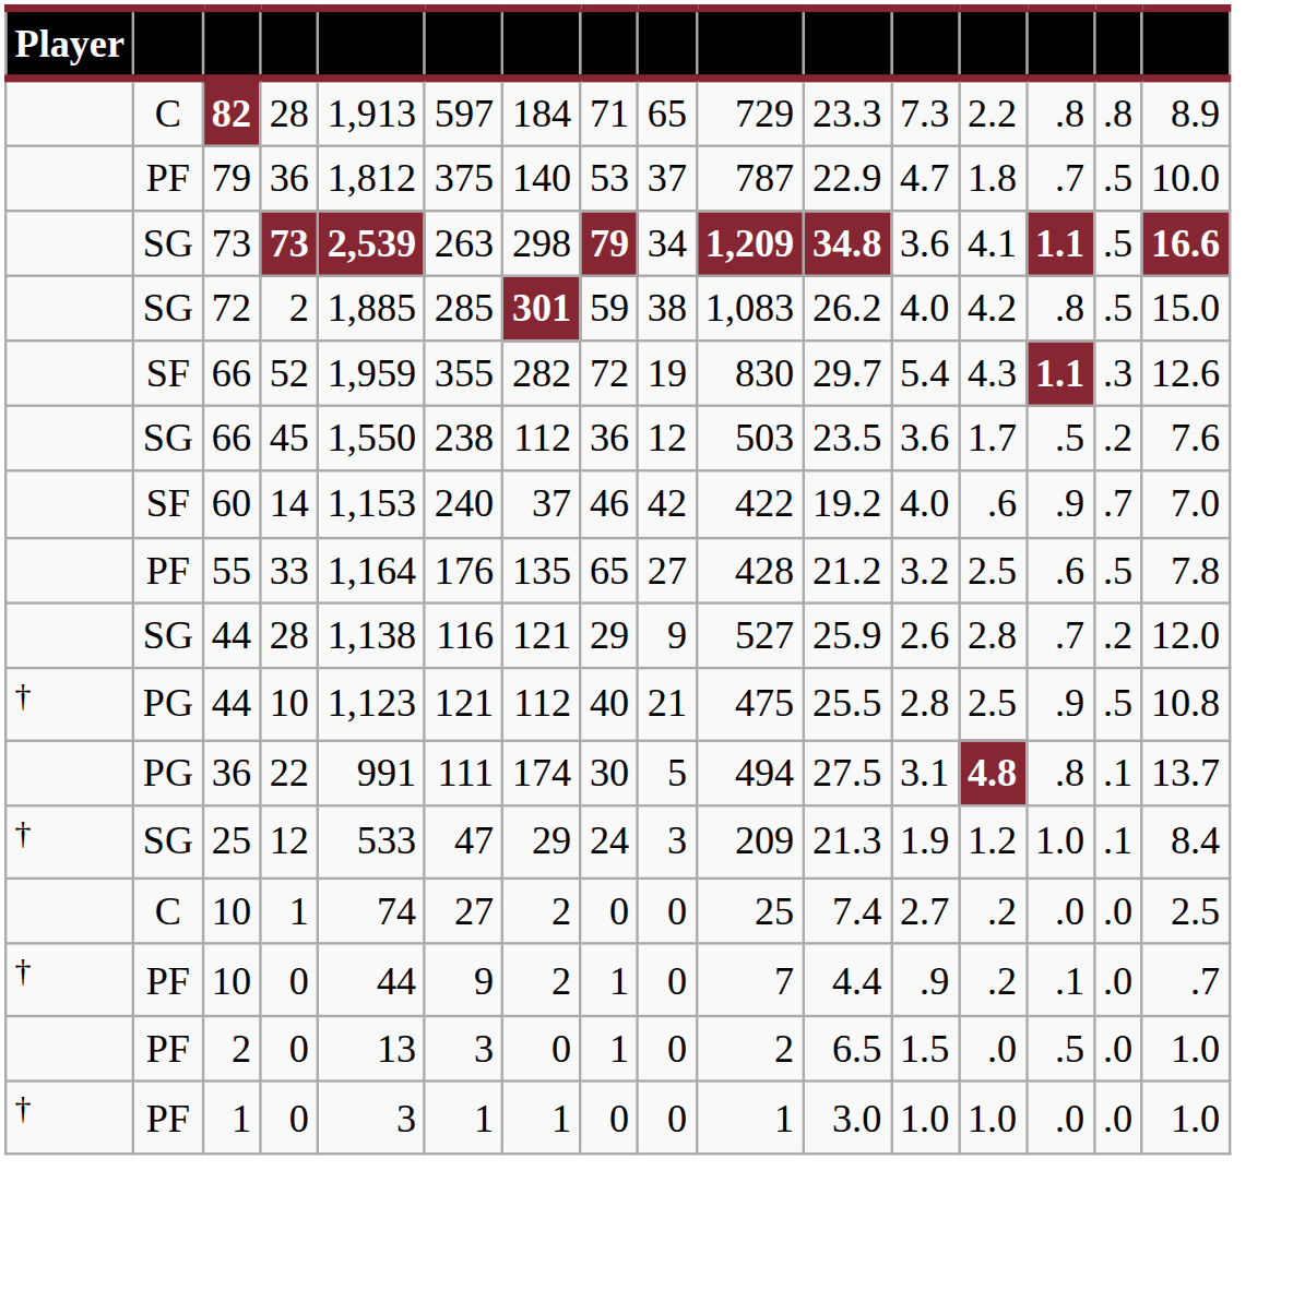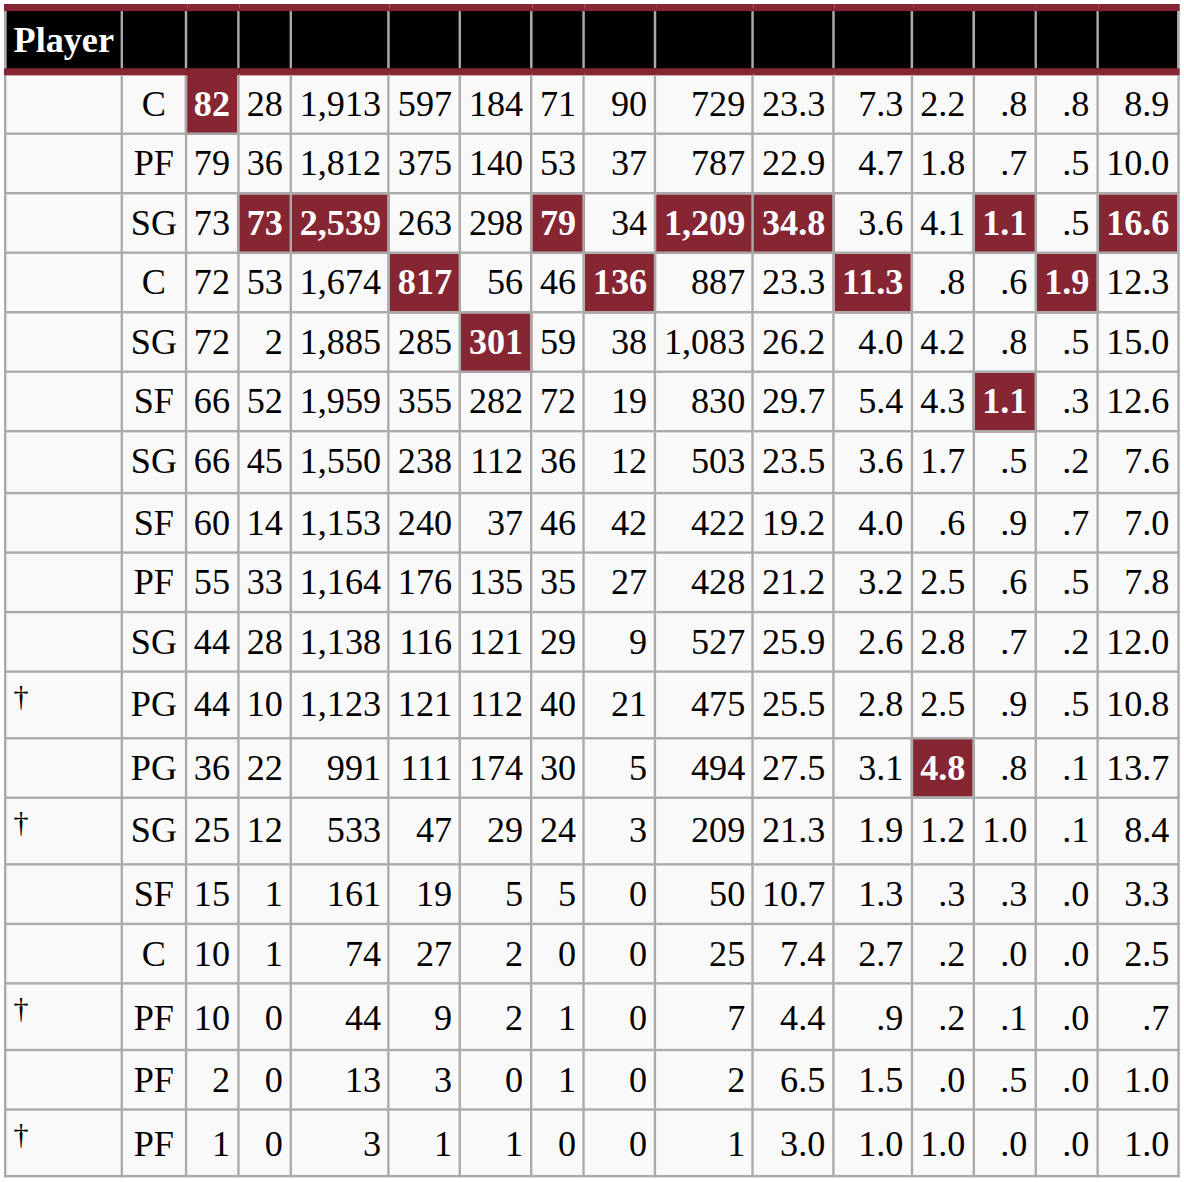82 | column 9: 65 -> 90
+ row: C | 72 | 53 | 1,674 | 817 | 56 | 46 | 136 | 887 | 23.3 | 11.3 | .8 | .6 | 1.9 | 12.3
55 | column 8: 65 -> 35
+ row: SF | 15 | 1 | 161 | 19 | 5 | 5 | 0 | 50 | 10.7 | 1.3 | .3 | .3 | .0 | 3.3
